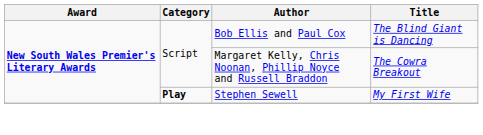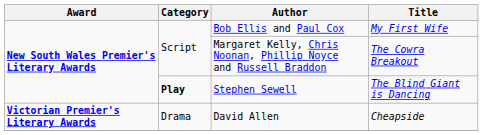Bob Ellis and Paul Cox | Title: The Blind Giant is Dancing -> My First Wife
Stephen Sewell | Title: My First Wife -> The Blind Giant is Dancing
+ row: Victorian Premier's Literary Awards | Drama | David Allen | Cheapside
